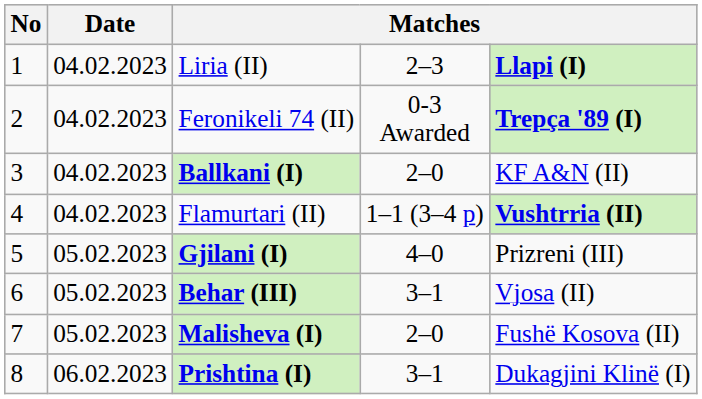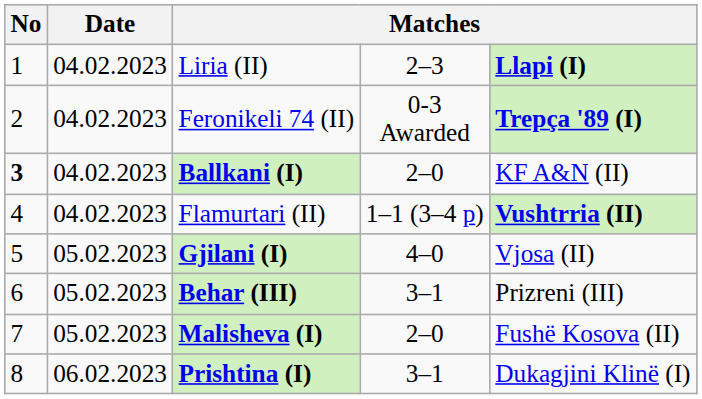Ballkani (I) | No: normal -> bold
Gjilani (I) | column 5: Prizreni (III) -> Vjosa (II)
Behar (III) | column 5: Vjosa (II) -> Prizreni (III)
